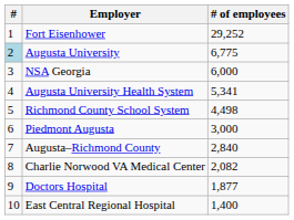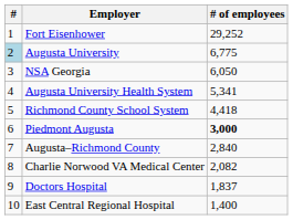NSA Georgia | # of employees: 6,000 -> 6,050
Richmond County School System | # of employees: 4,498 -> 4,418
Piedmont Augusta | # of employees: normal -> bold
Doctors Hospital | # of employees: 1,877 -> 1,837
